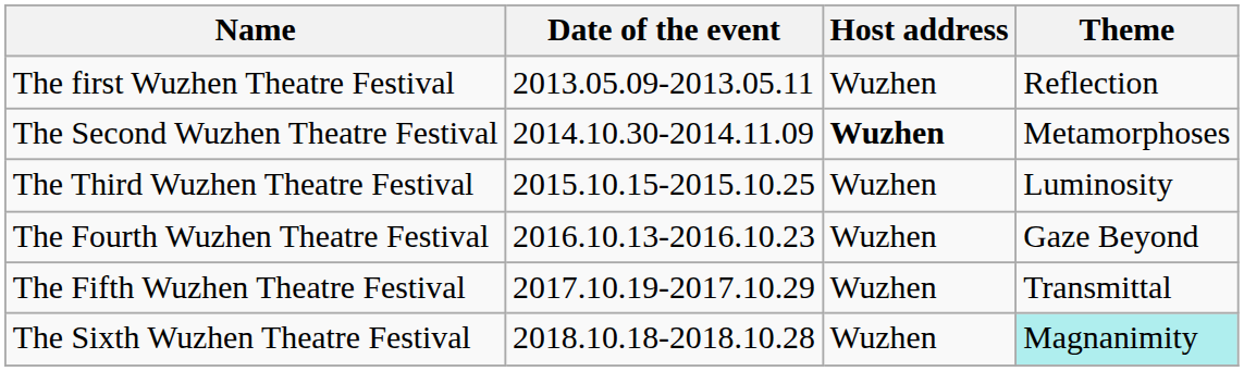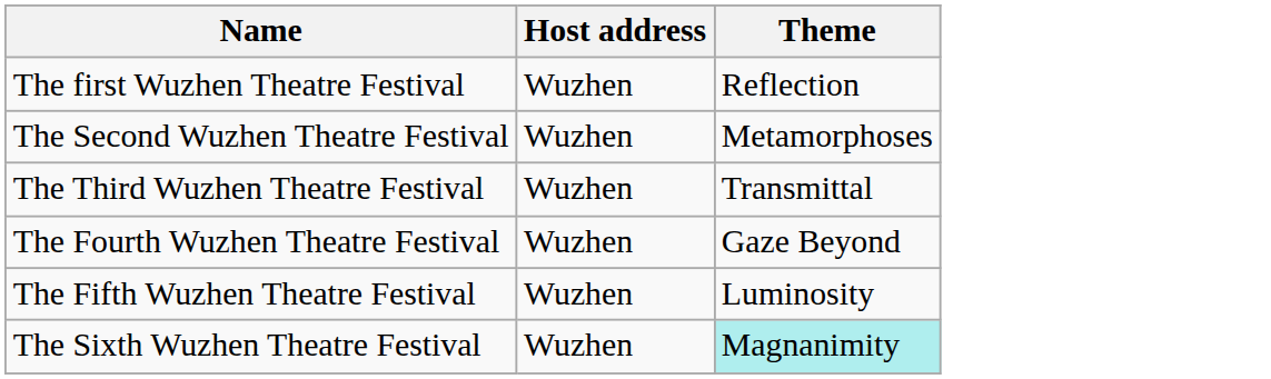- column: Date of the event | 2013.05.09-2013.05.11 | 2014.10.30-2014.11.09 | 2015.10.15-2015.10.25 | 2016.10.13-2016.10.23 | 2017.10.19-2017.10.29 | 2018.10.18-2018.10.28
The Second Wuzhen Theatre Festival | Host address: bold -> normal
The Third Wuzhen Theatre Festival | Theme: Luminosity -> Transmittal
The Fifth Wuzhen Theatre Festival | Theme: Transmittal -> Luminosity
